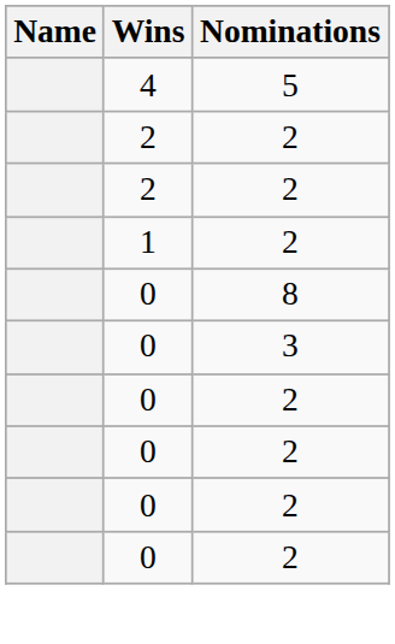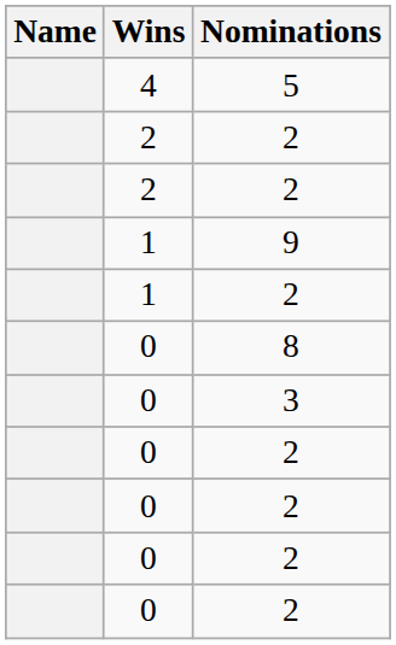+ row: 1 | 9
